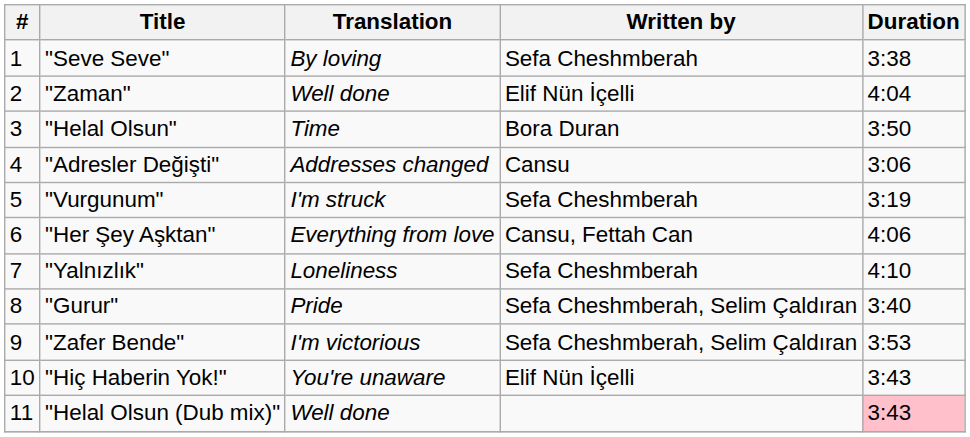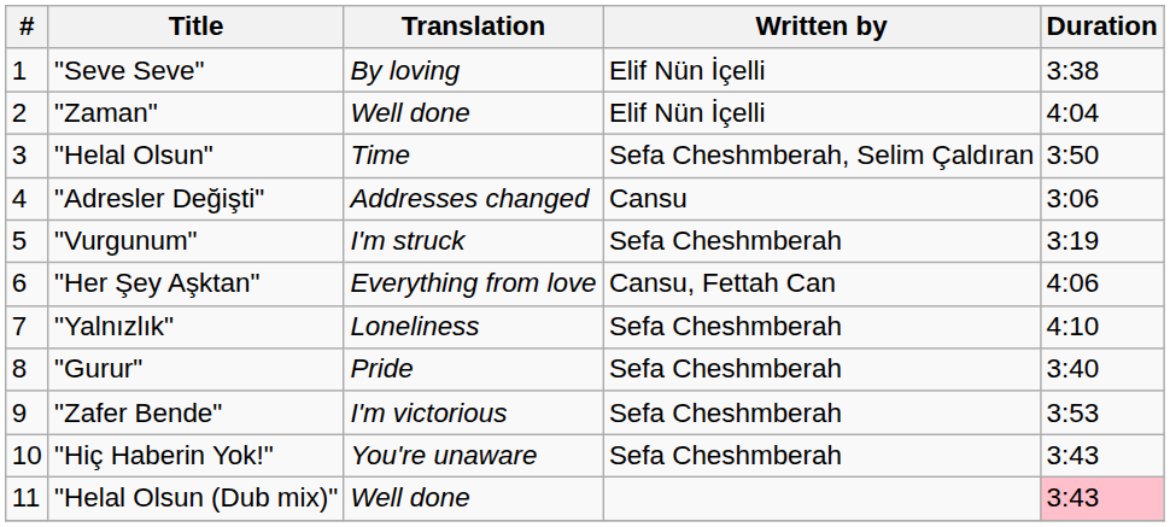"Seve Seve" | Written by: Sefa Cheshmberah -> Elif Nün İçelli
"Helal Olsun" | Written by: Bora Duran -> Sefa Cheshmberah, Selim Çaldıran
"Gurur" | Written by: Sefa Cheshmberah, Selim Çaldıran -> Sefa Cheshmberah
"Zafer Bende" | Written by: Sefa Cheshmberah, Selim Çaldıran -> Sefa Cheshmberah
"Hiç Haberin Yok!" | Written by: Elif Nün İçelli -> Sefa Cheshmberah
